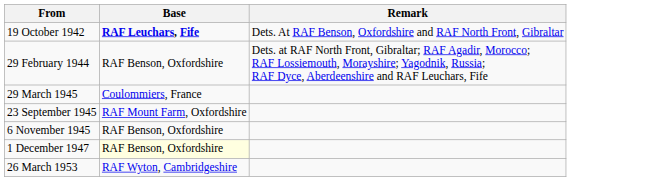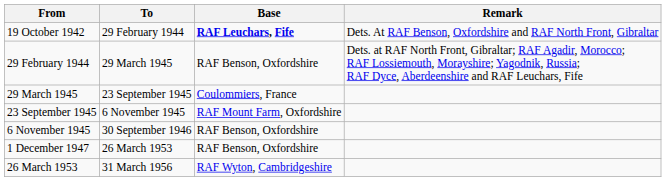+ column: To | 29 February 1944 | 29 March 1945 | 23 September 1945 | 6 November 1945 | 30 September 1946 | 26 March 1953 | 31 March 1956
1 December 1947 | Base: lightyellow background -> no background
